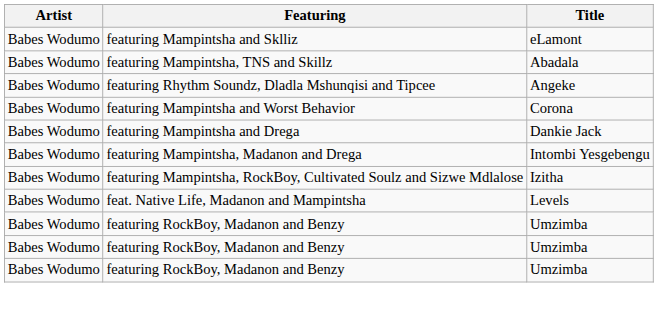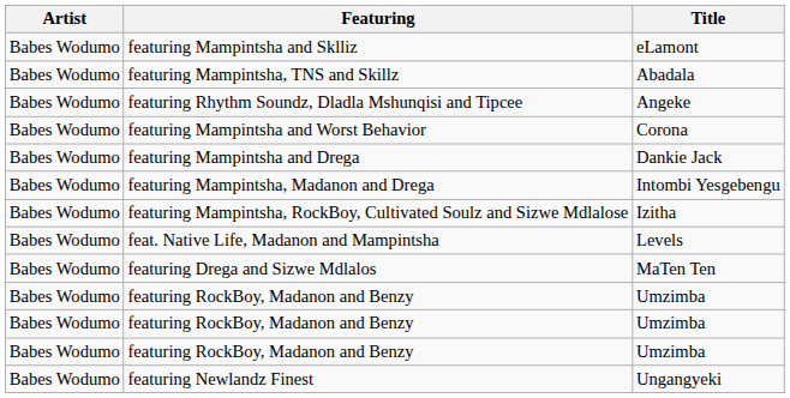+ row: Babes Wodumo | featuring Drega and Sizwe Mdlalos | MaTen Ten
+ row: Babes Wodumo | featuring Newlandz Finest | Ungangyeki
